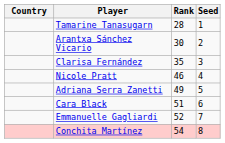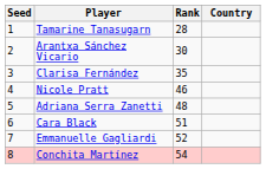columns swapped: Country <-> Seed
Adriana Serra Zanetti | Rank: 49 -> 48
